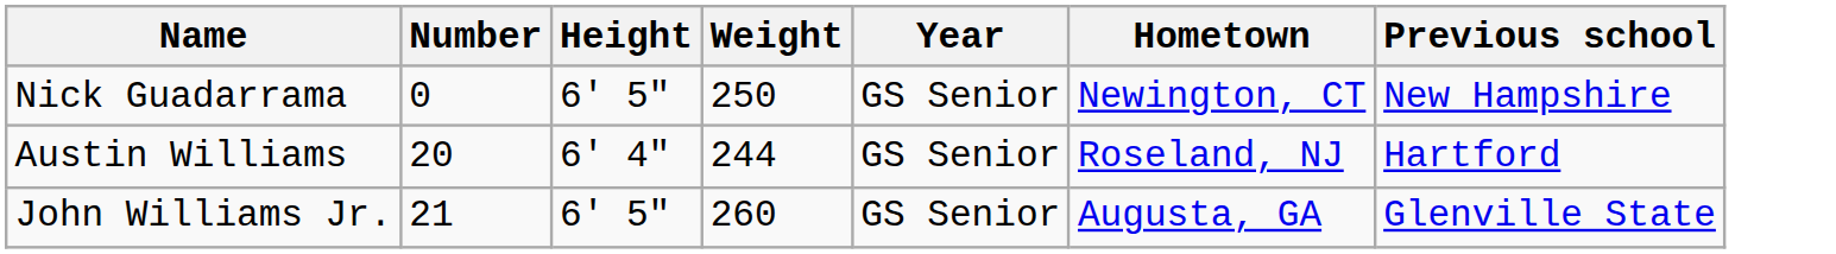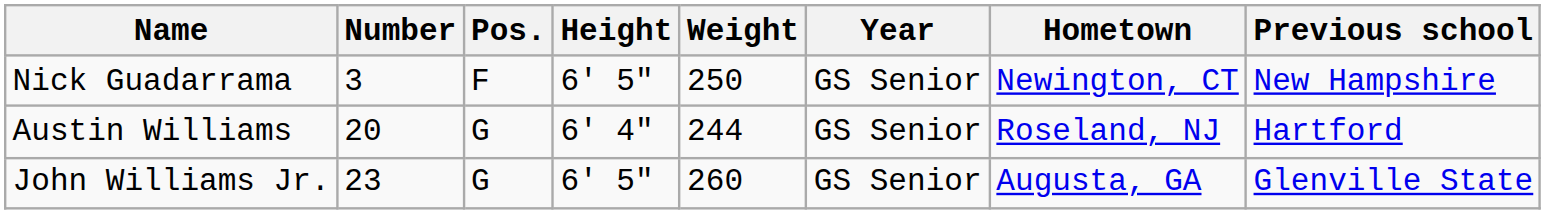+ column: Pos. | F | G | G
Nick Guadarrama | Number: 0 -> 3
John Williams Jr. | Number: 21 -> 23
